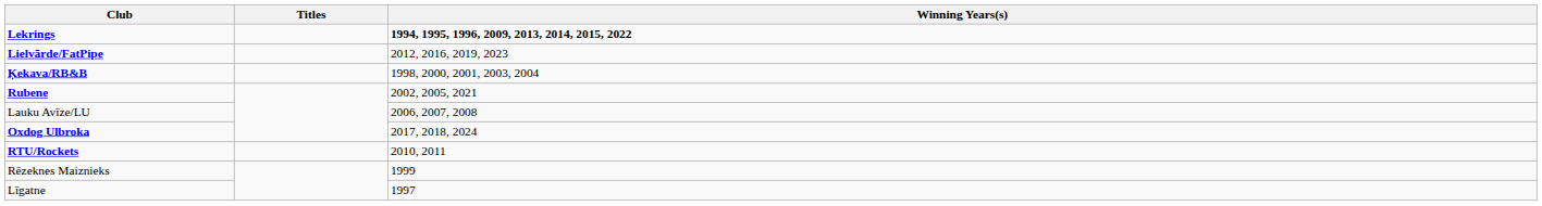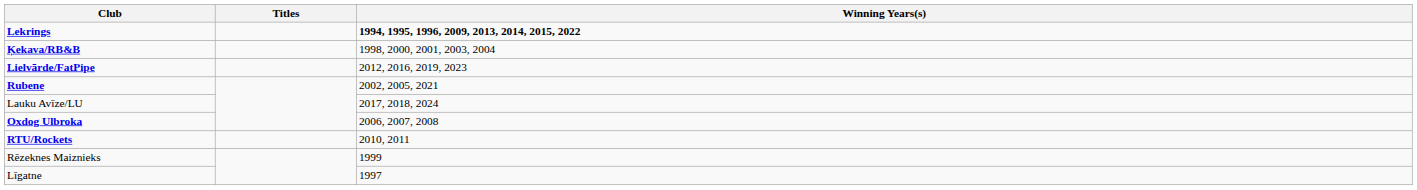rows swapped: Ķekava/RB&B <-> Lielvārde/FatPipe
Lauku Avīze/LU | Winning Years(s): 2006, 2007, 2008 -> 2017, 2018, 2024
Oxdog Ulbroka | Winning Years(s): 2017, 2018, 2024 -> 2006, 2007, 2008
